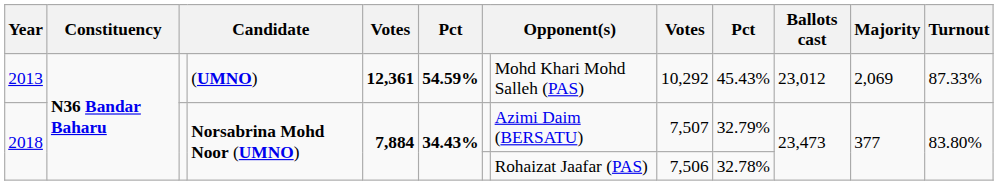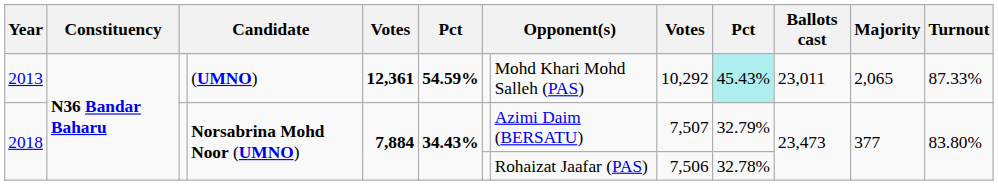2013 | column 10: no background -> paleturquoise background
2013 | Ballots cast: 23,012 -> 23,011
2013 | Majority: 2,069 -> 2,065
